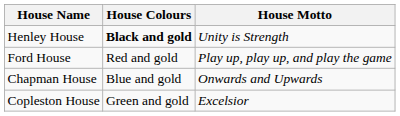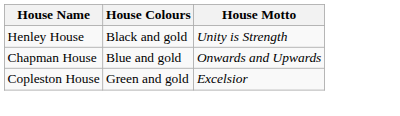Henley House | House Colours: bold -> normal
- row: Ford House | Red and gold | Play up, play up, and play the game
